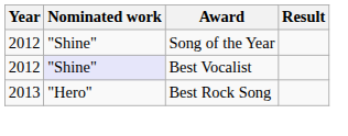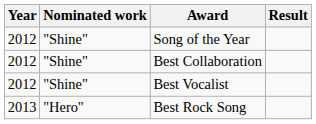+ row: 2012 | "Shine" | Best Collaboration
Best Vocalist | Nominated work: lavender background -> no background
